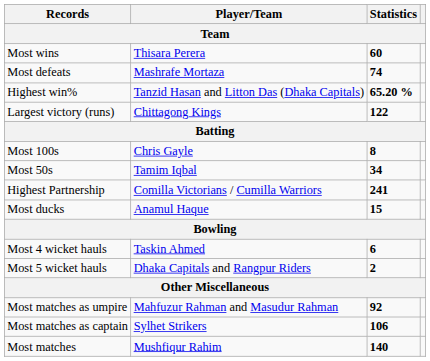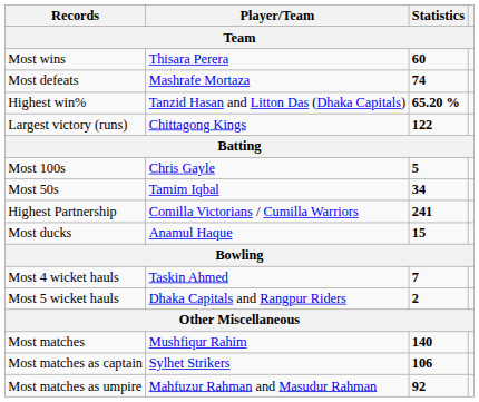Most 100s | Statistics: 8 -> 5
Most 4 wicket hauls | Statistics: 6 -> 7
rows swapped: Most matches <-> Most matches as umpire
